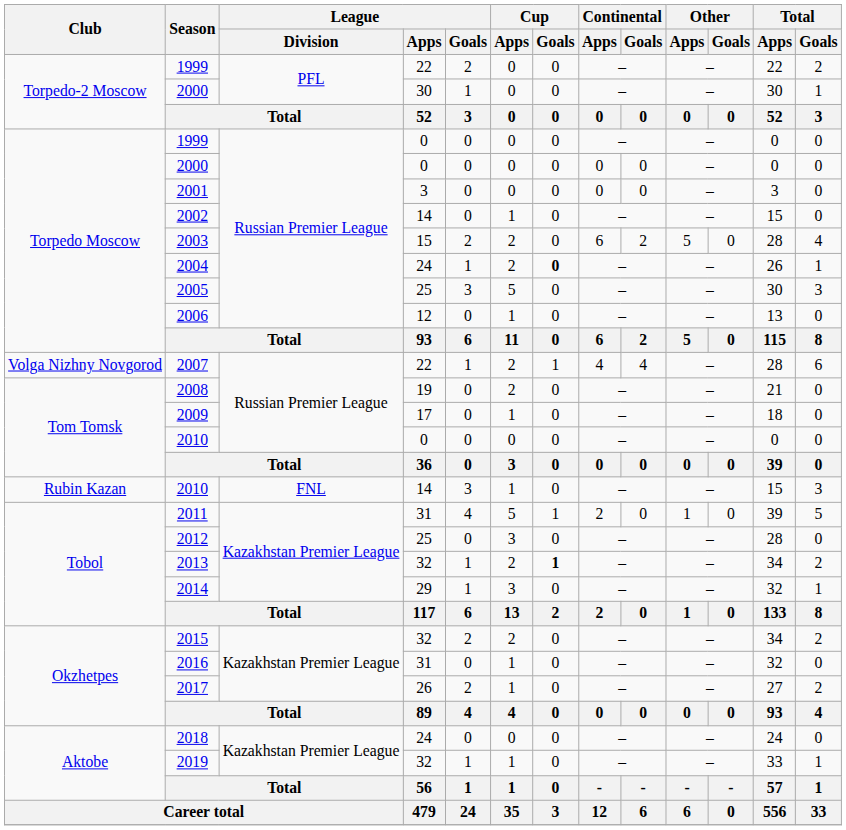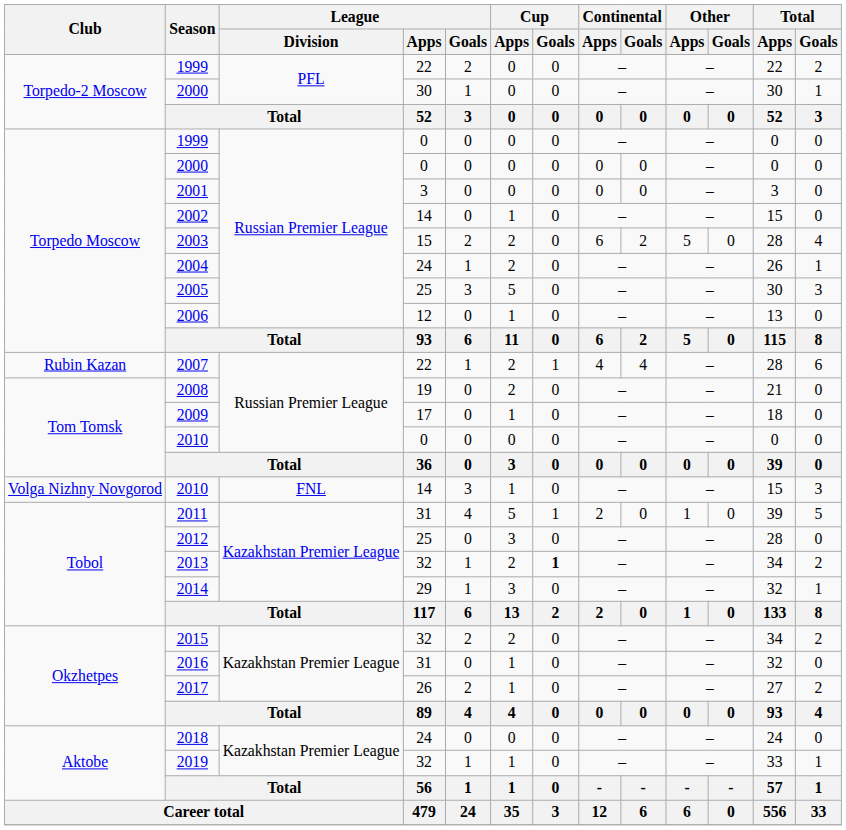2004 | Cup / Goals: bold -> normal
2007 | Club: Volga Nizhny Novgorod -> Rubin Kazan
2010 / 14 | Club: Rubin Kazan -> Volga Nizhny Novgorod
